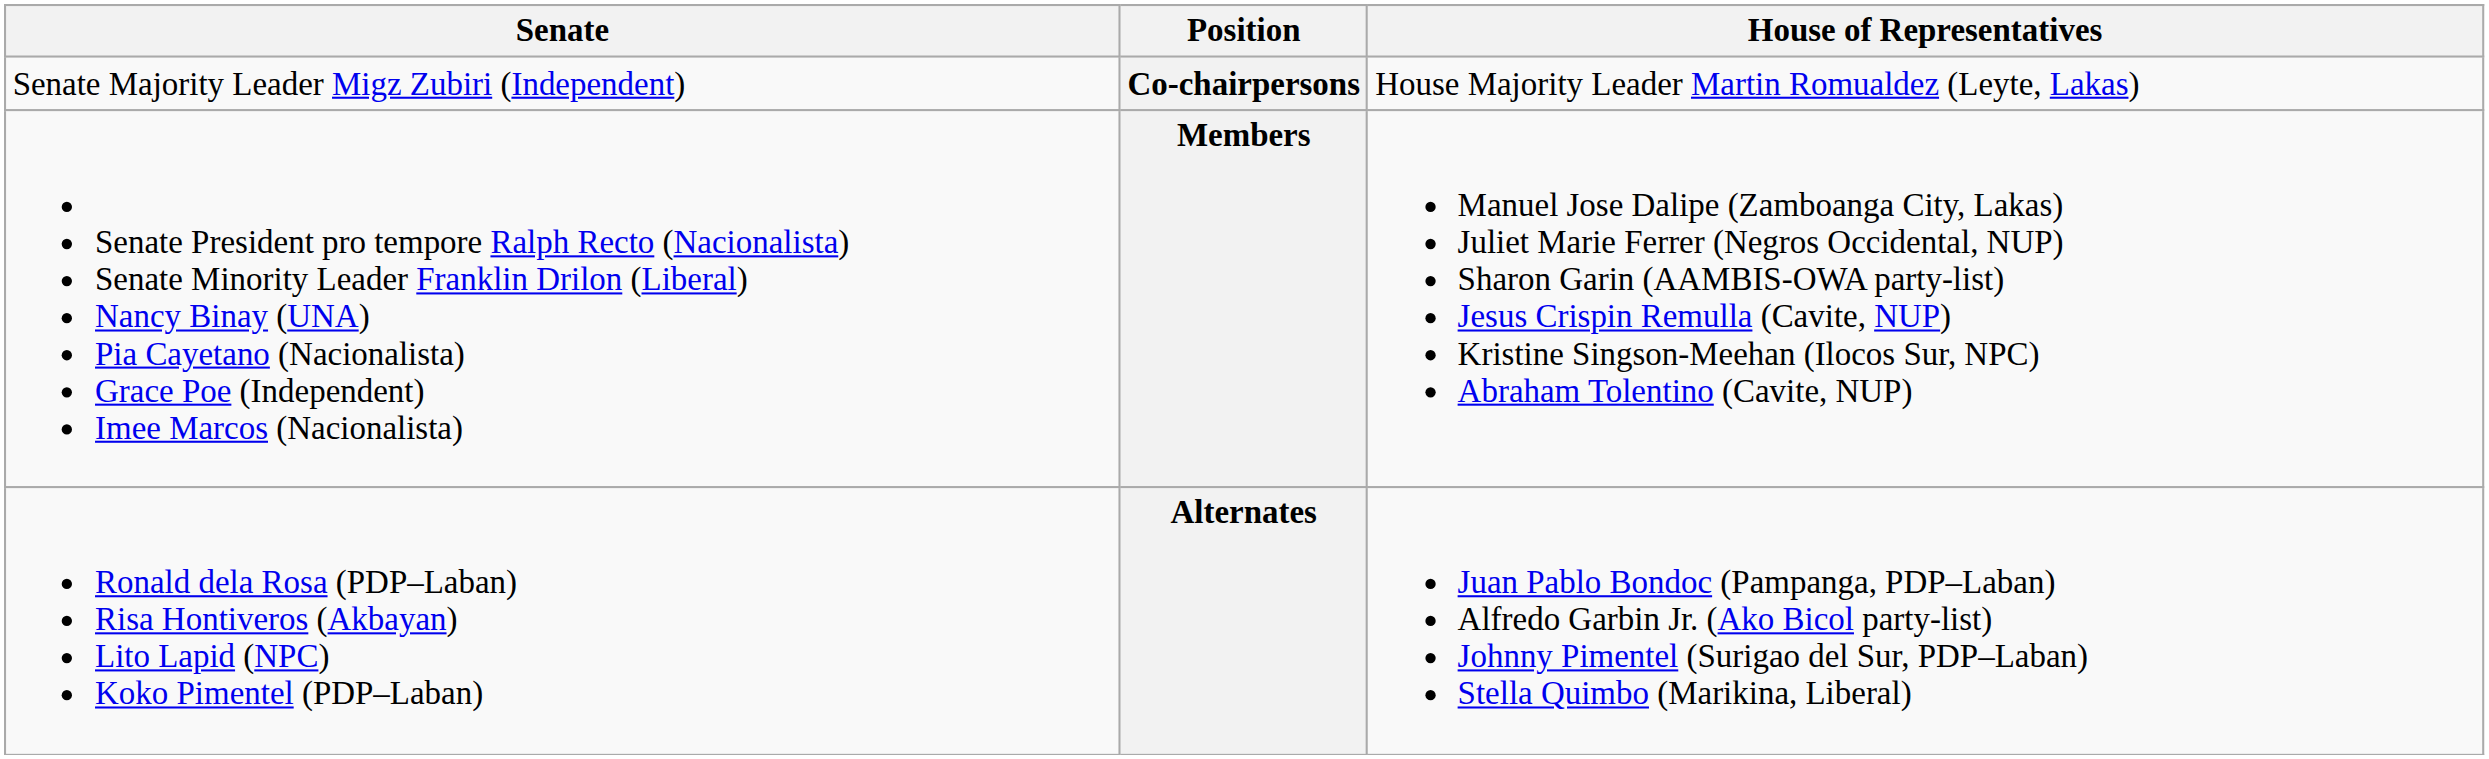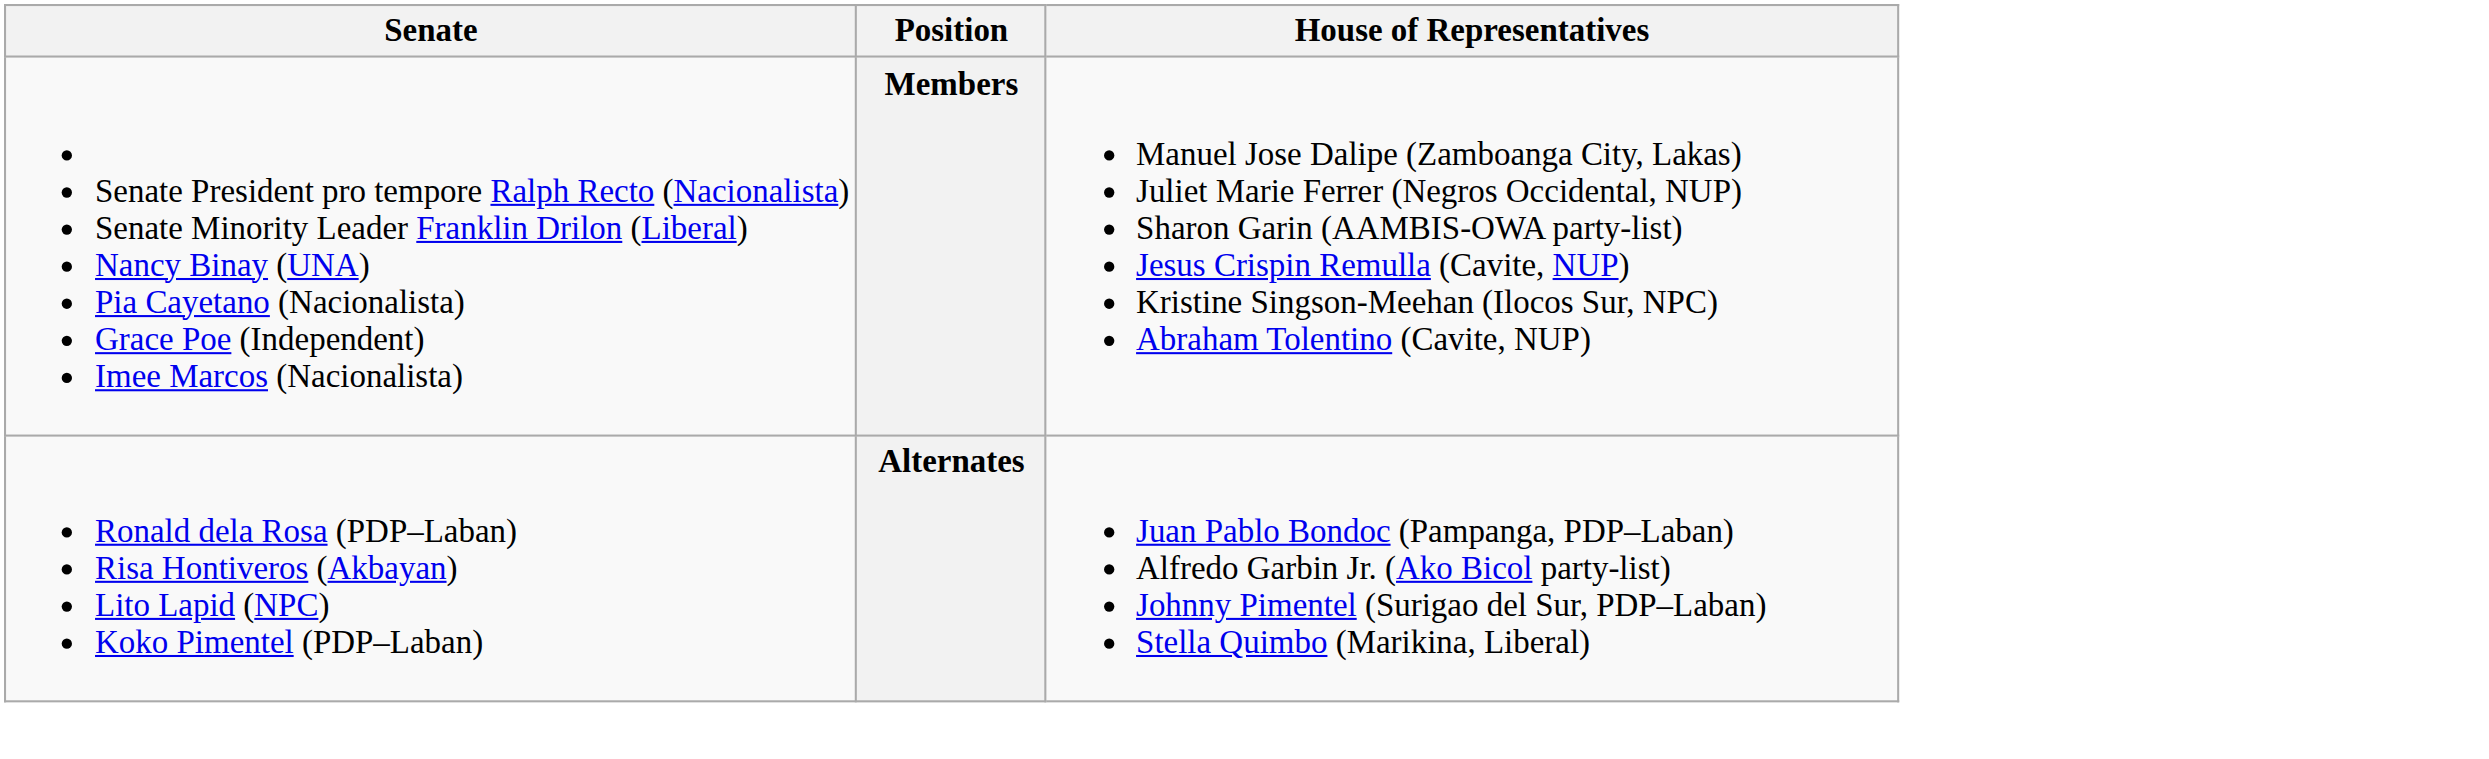- row: Senate Majority Leader Migz Zubiri (Independent) | Co-chairpersons | House Majority Leader Martin Romualdez (Leyte, Lakas)
